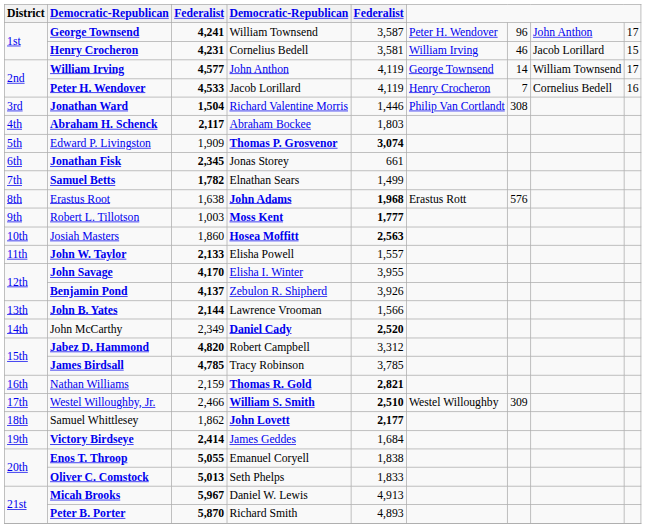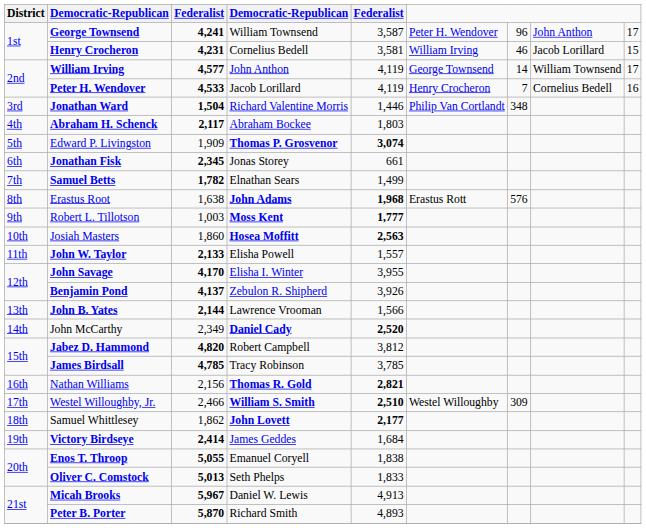Jonathan Ward | column 7: 308 -> 348
Jabez D. Hammond | column 5: 3,312 -> 3,812
Nathan Williams | column 3: 2,159 -> 2,156
